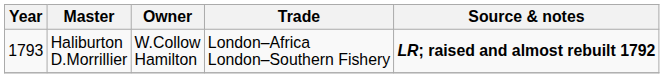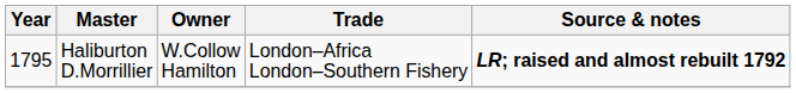Haliburton D.Morrillier | Year: 1793 -> 1795
